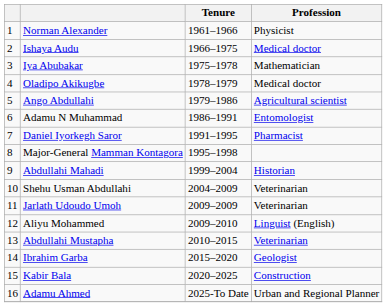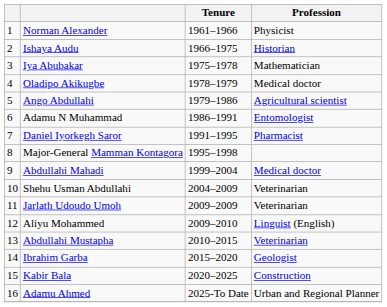Ishaya Audu | Profession: Medical doctor -> Historian
Abdullahi Mahadi | Profession: Historian -> Medical doctor
